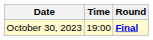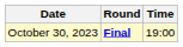columns swapped: Time <-> Round
